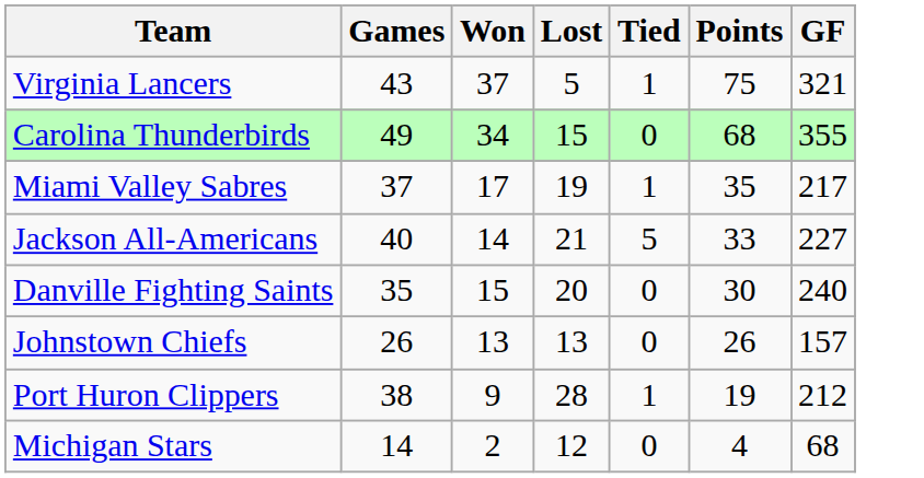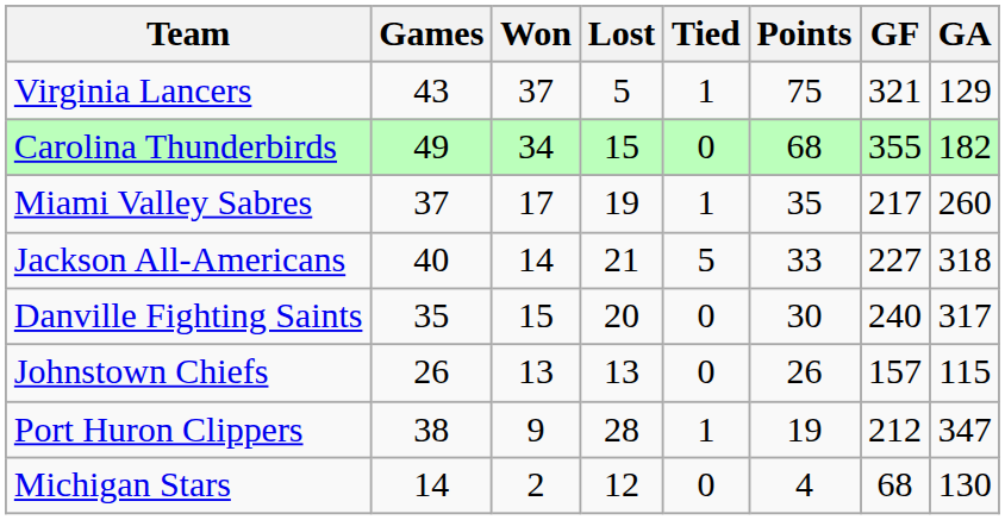+ column: GA | 129 | 182 | 260 | 318 | 317 | 115 | 347 | 130
